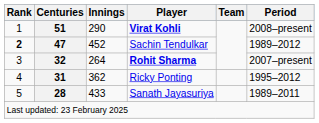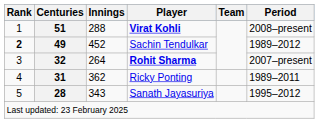Virat Kohli | Innings: 290 -> 288
Sachin Tendulkar | Centuries: 47 -> 49
Ricky Ponting | Period: 1995–2012 -> 1989–2011
Sanath Jayasuriya | Innings: 433 -> 343
Sanath Jayasuriya | Period: 1989–2011 -> 1995–2012
